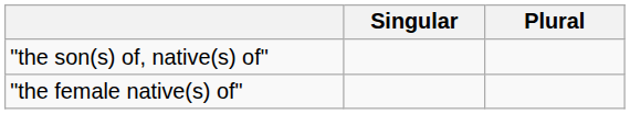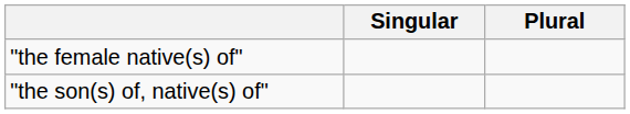rows swapped: "the son(s) of, native(s) of" <-> "the female native(s) of"
